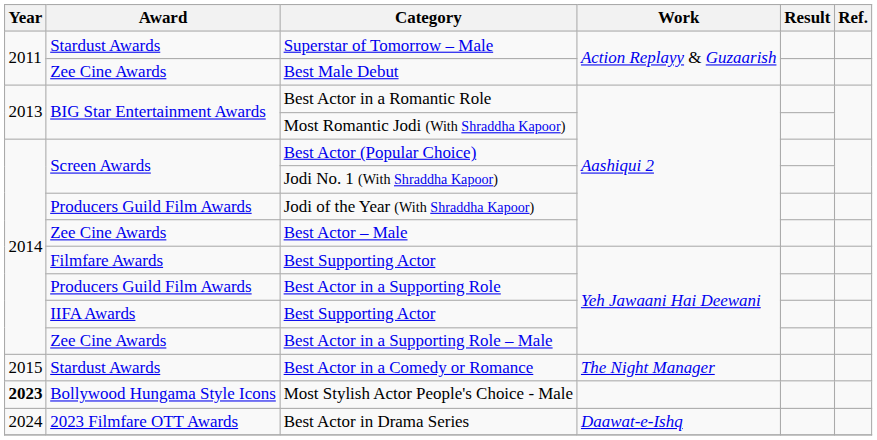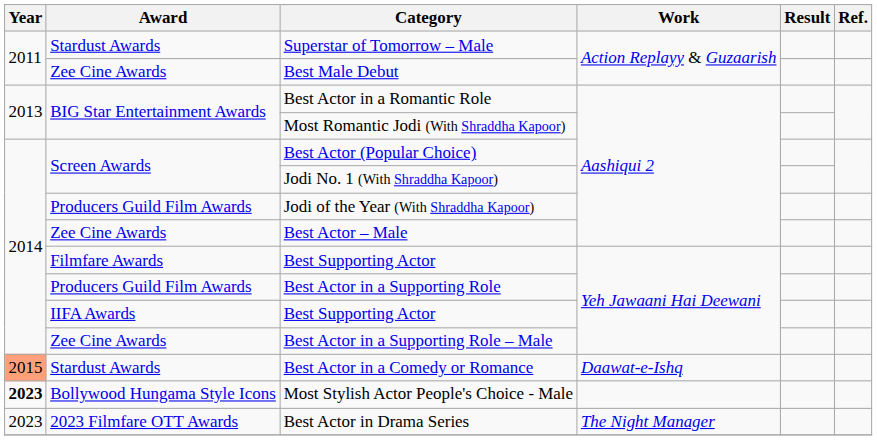Best Actor in a Comedy or Romance | Year: no background -> lightsalmon background
Best Actor in a Comedy or Romance | Work: The Night Manager -> Daawat-e-Ishq
Best Actor in Drama Series | Year: 2024 -> 2023
Best Actor in Drama Series | Work: Daawat-e-Ishq -> The Night Manager
